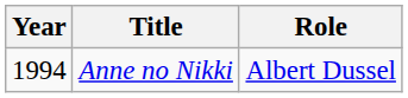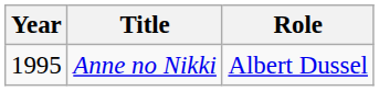Anne no Nikki | Year: 1994 -> 1995
